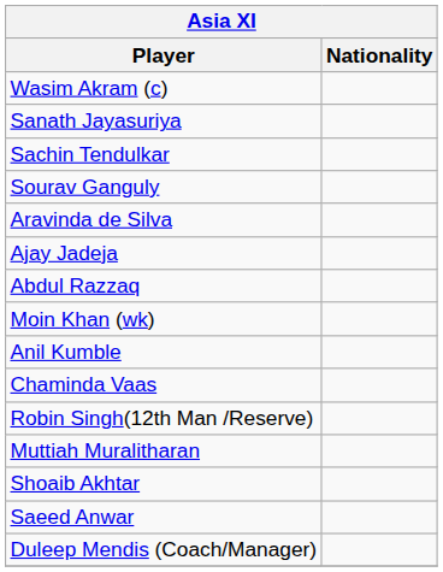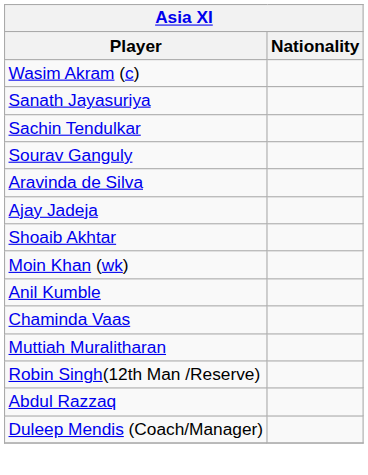rows swapped: Abdul Razzaq <-> Shoaib Akhtar
rows swapped: Muttiah Muralitharan <-> Robin Singh(12th Man /Reserve)
- row: Saeed Anwar
